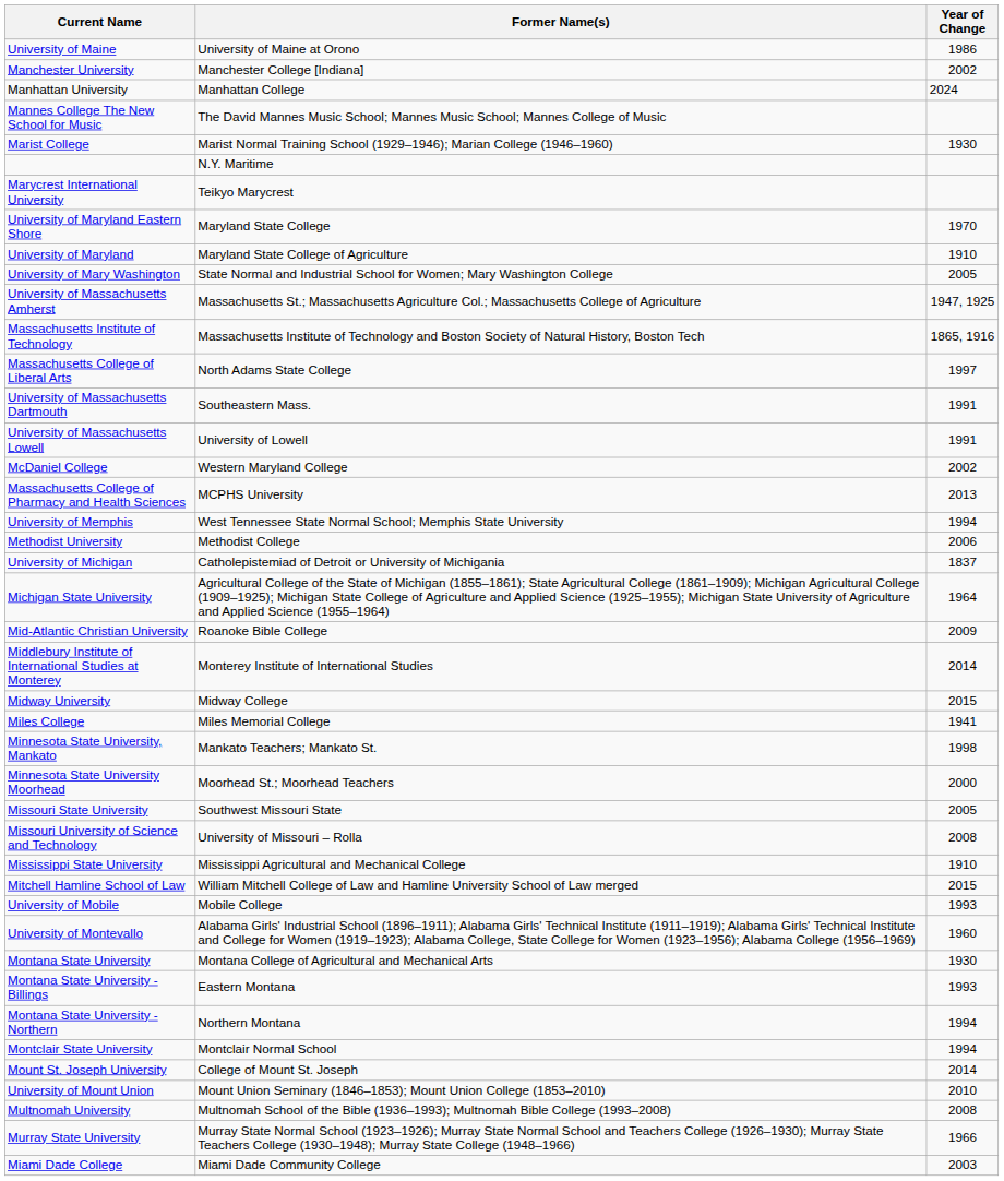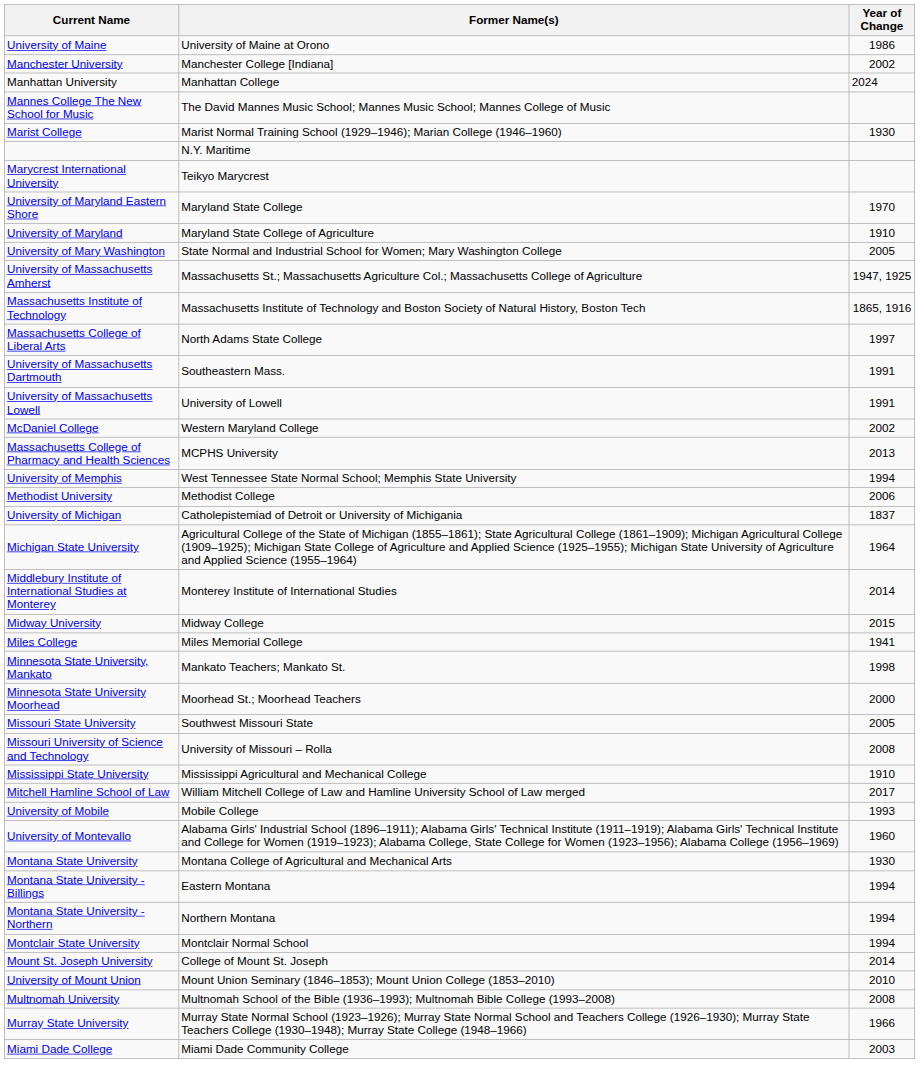- row: Mid-Atlantic Christian University | Roanoke Bible College | 2009
Mitchell Hamline School of Law | Year of Change: 2015 -> 2017
Montana State University - Billings | Year of Change: 1993 -> 1994
